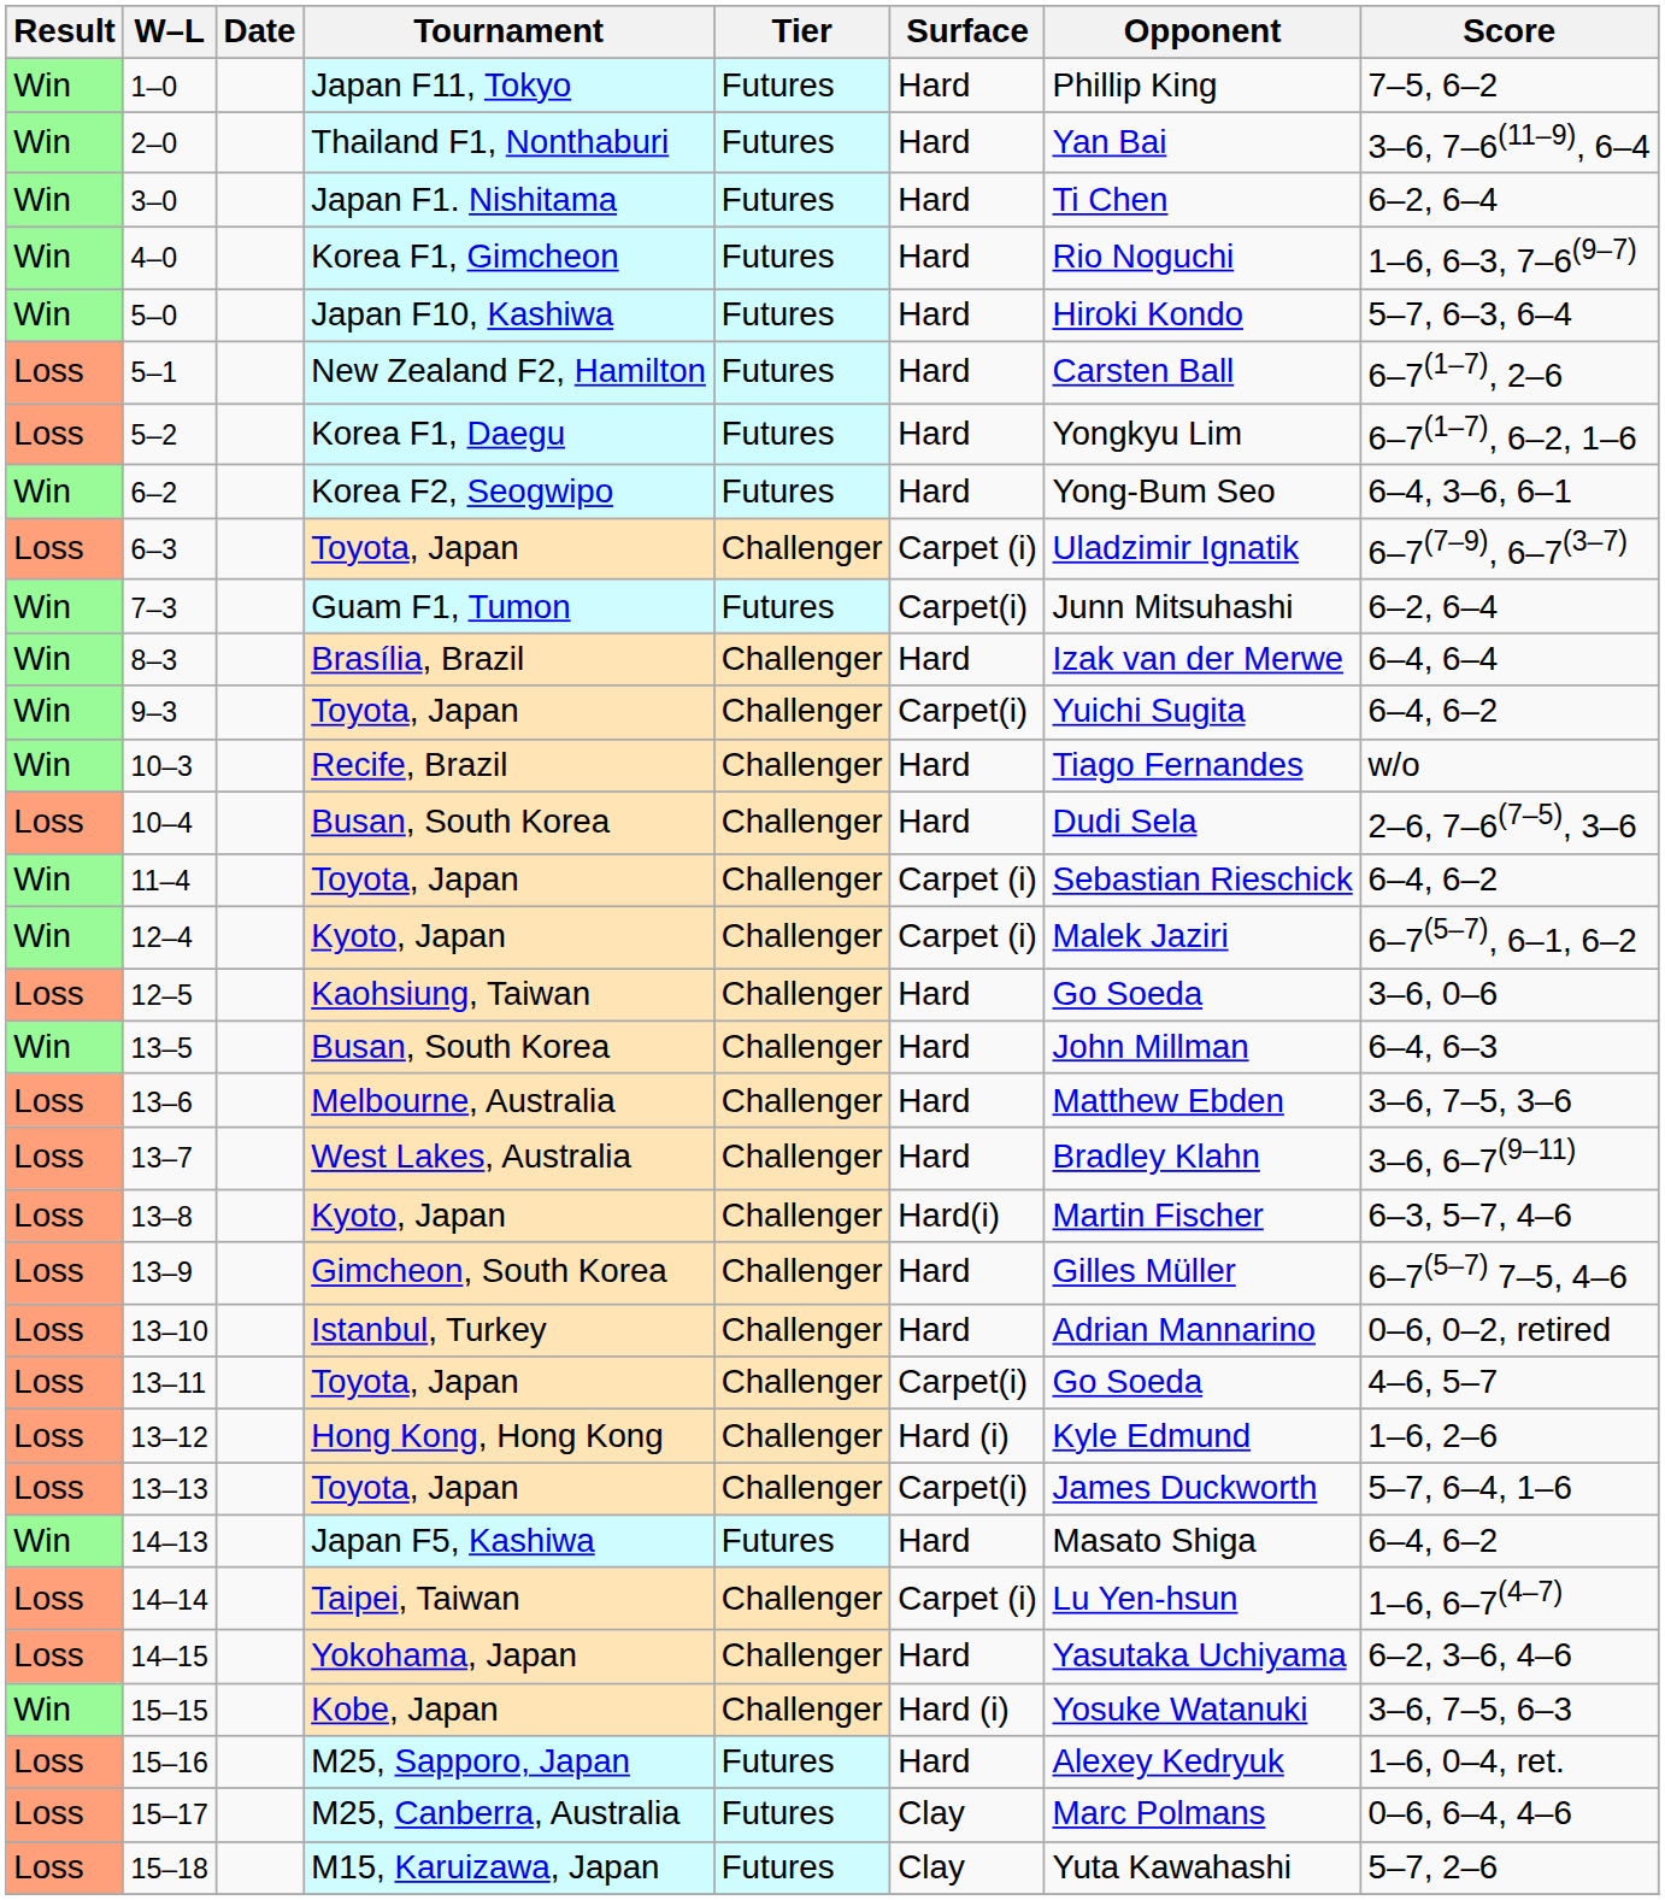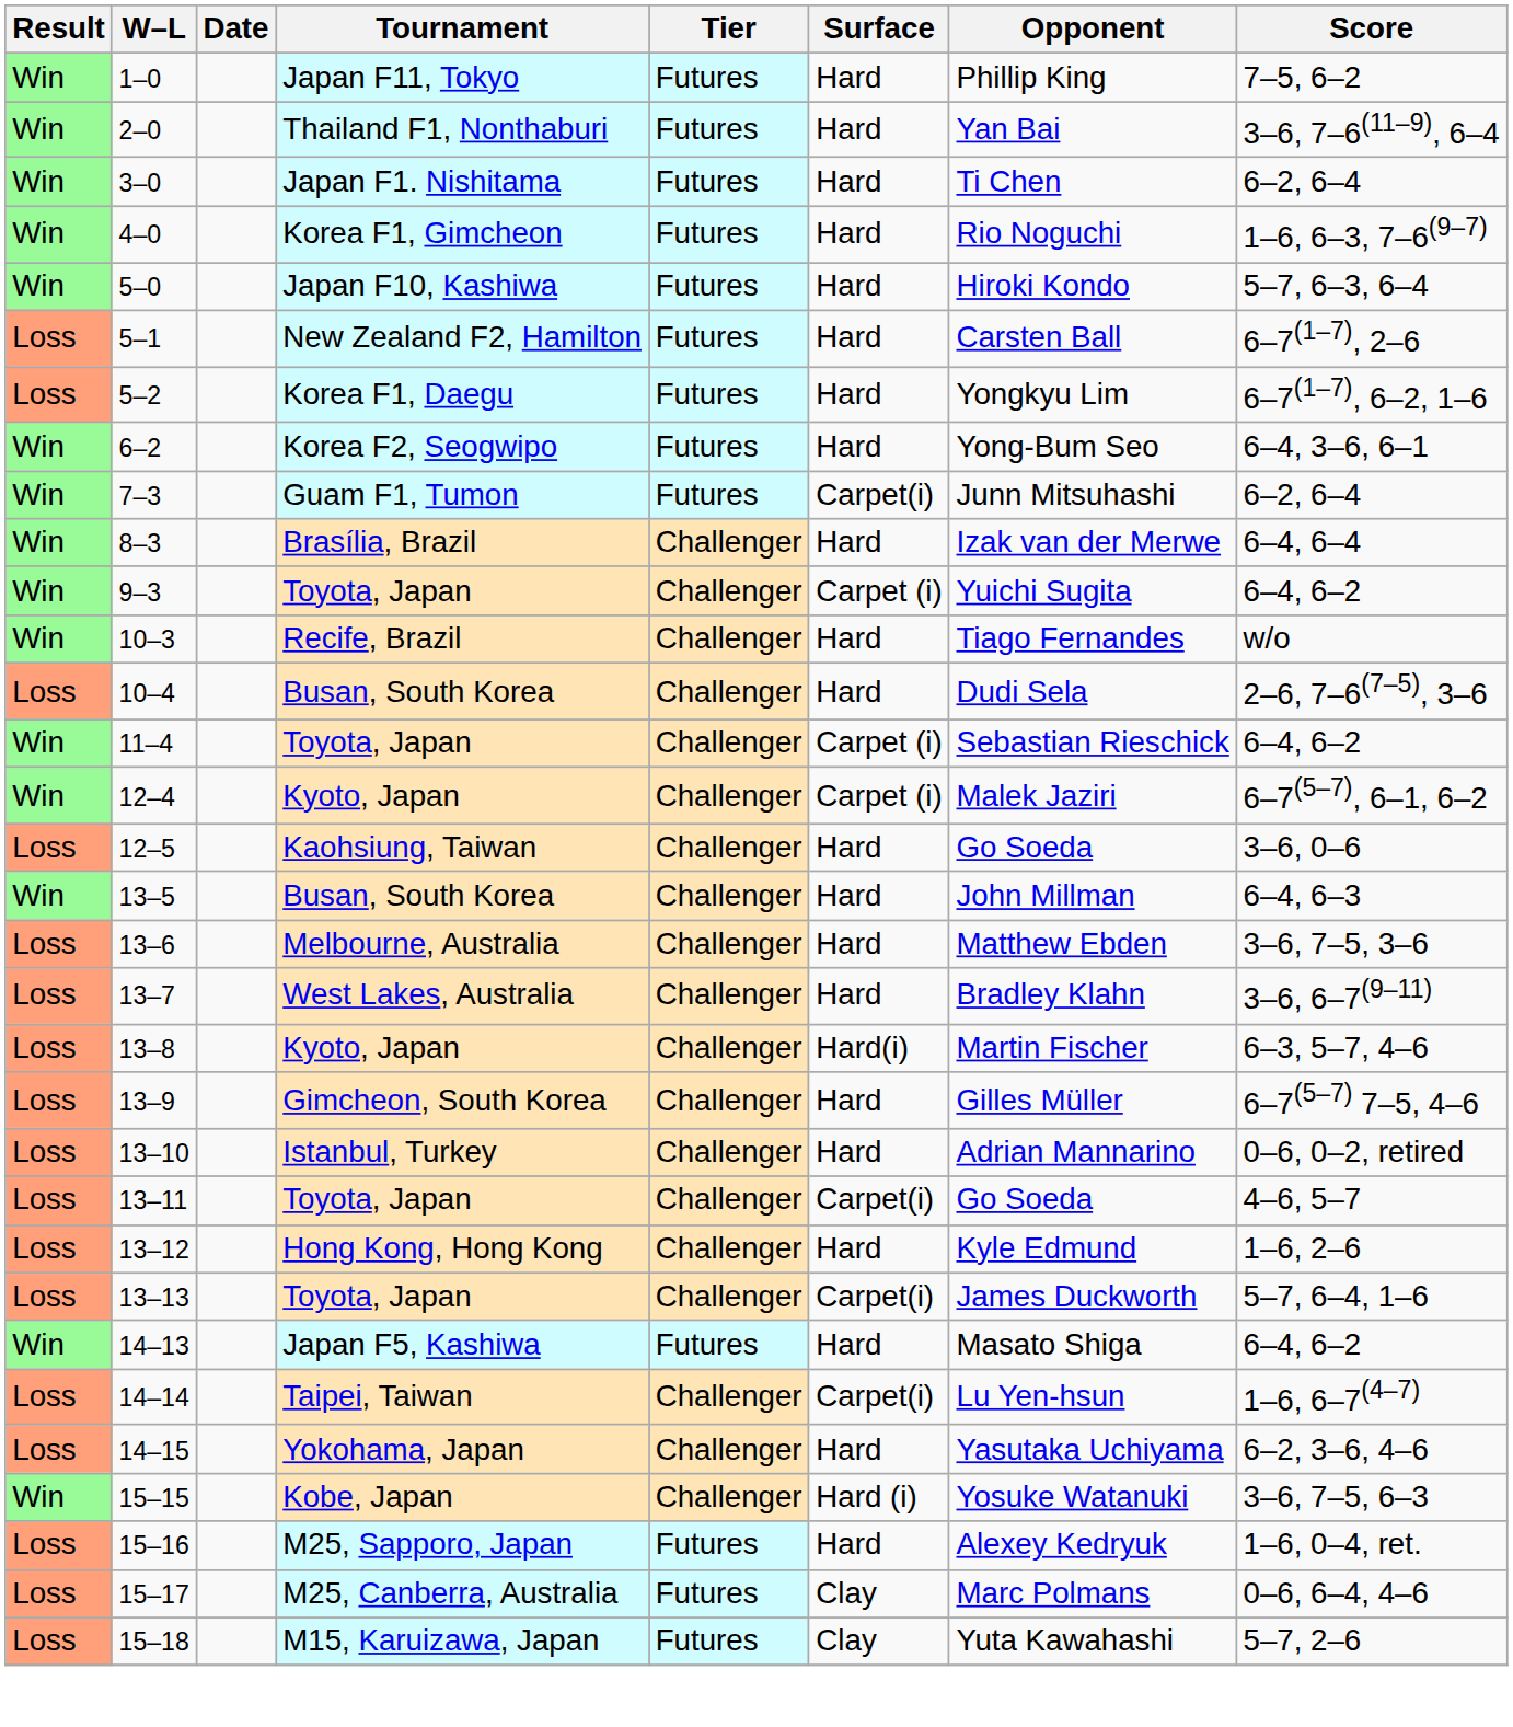- row: Loss | 6–3 | Toyota, Japan | Challenger | Carpet (i) | Uladzimir Ignatik | 6–7(7–9), 6–7(3–7)
9–3 | Surface: Carpet(i) -> Carpet (i)
13–12 | Surface: Hard (i) -> Hard
14–14 | Surface: Carpet (i) -> Carpet(i)
